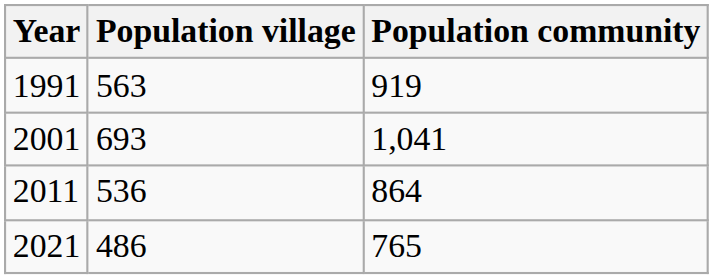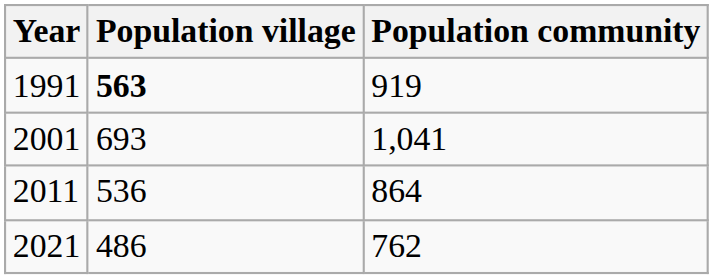1991 | Population village: normal -> bold
2021 | Population community: 765 -> 762
